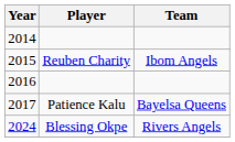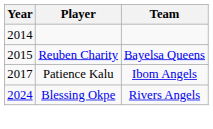2015 | Team: Ibom Angels -> Bayelsa Queens
- row: 2016
2017 | Team: Bayelsa Queens -> Ibom Angels
